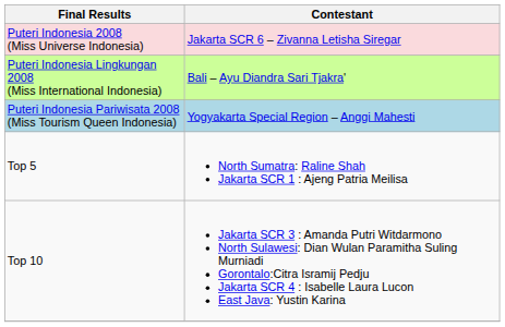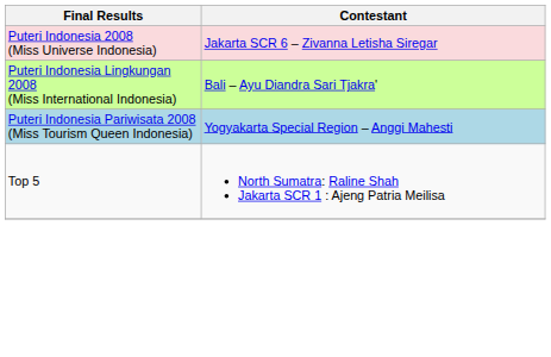- row: Top 10 | Jakarta SCR 3 : Amanda Putri Witdarmono North Sulawesi: Dian Wulan Paramitha Suling Murniadi Gorontalo:Citra Isramij Pedju Jakarta SCR 4 : Isabelle Laura Lucon East Java: Yustin Karina
